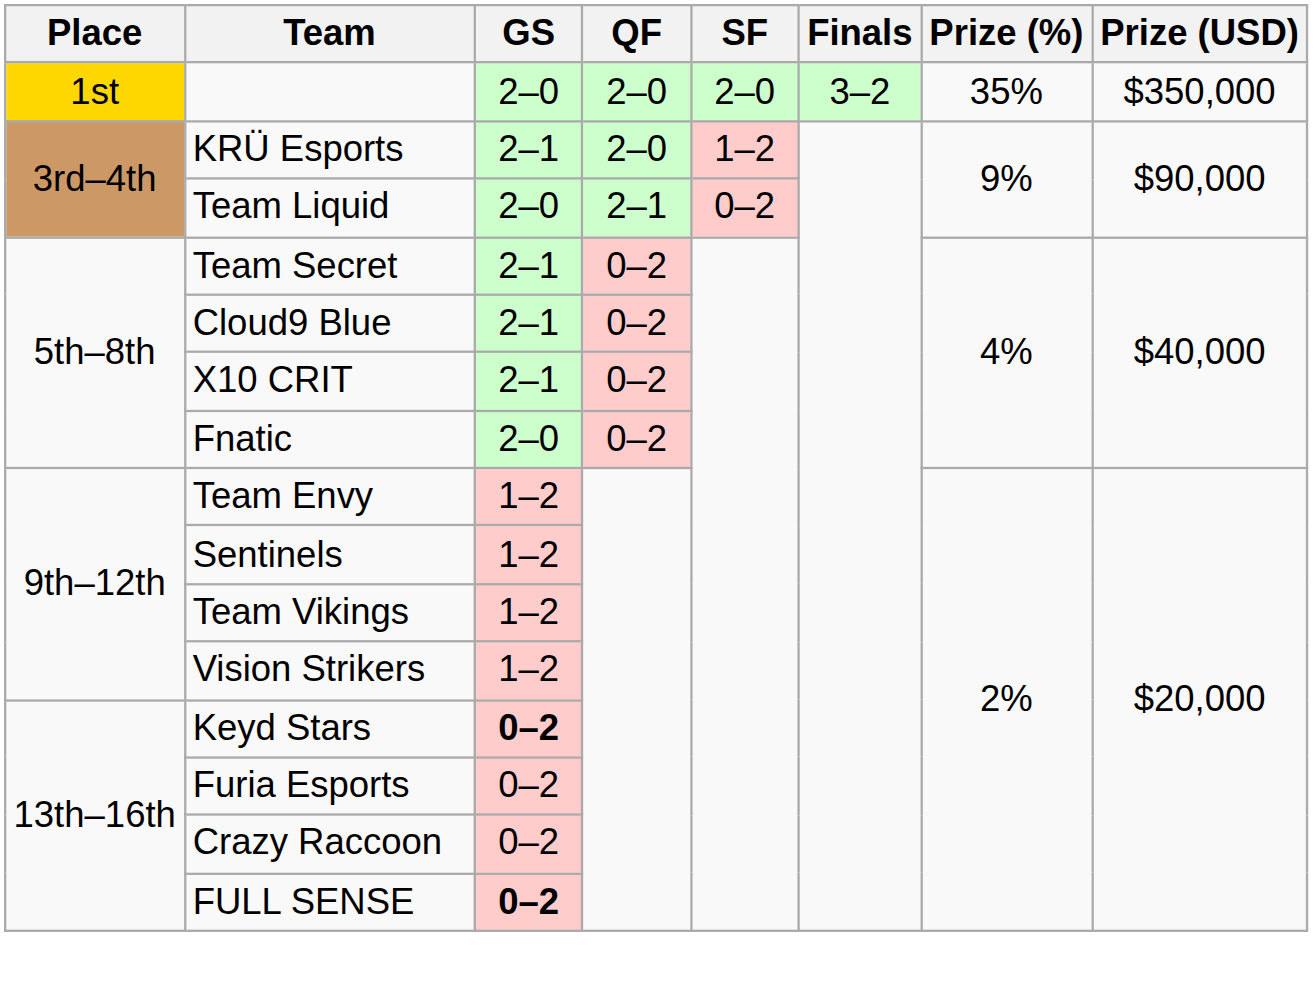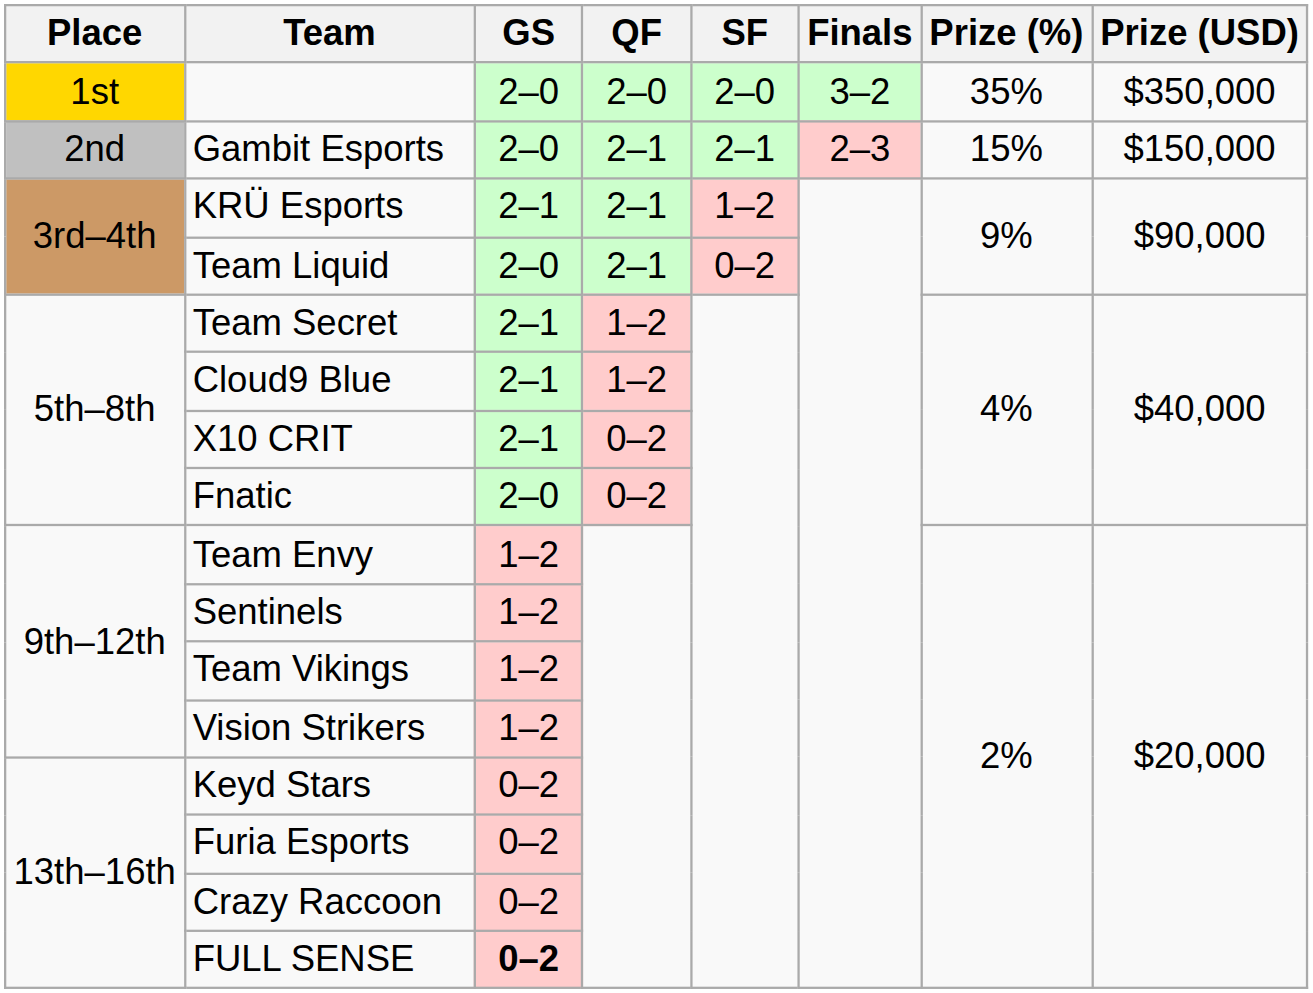+ row: 2nd | Gambit Esports | 2–0 | 2–1 | 2–1 | 2–3 | 15% | $150,000
KRÜ Esports | QF: 2–0 -> 2–1
Team Secret | QF: 0–2 -> 1–2
Cloud9 Blue | QF: 0–2 -> 1–2
Keyd Stars | GS: bold -> normal
